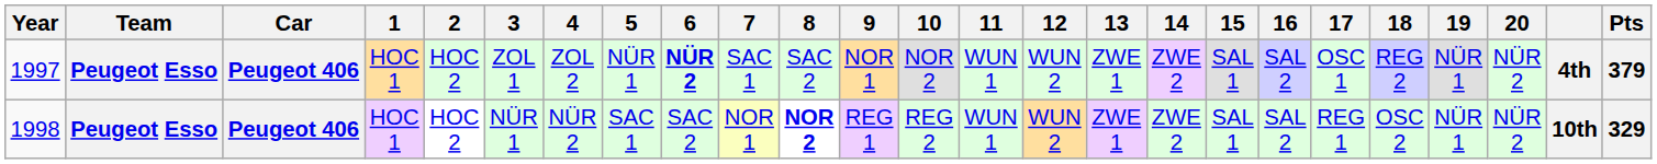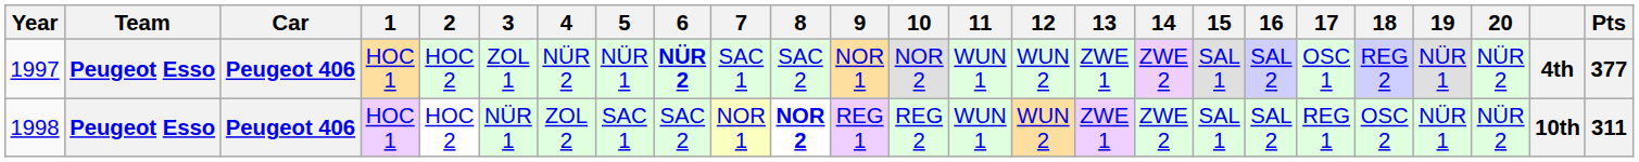1997 | 4: ZOL 2 -> NÜR 2
1997 | Pts: 379 -> 377
1998 | 4: NÜR 2 -> ZOL 2
1998 | Pts: 329 -> 311
